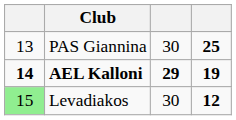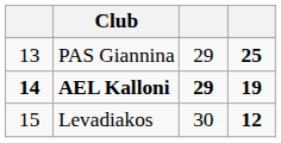PAS Giannina | column 3: 30 -> 29
Levadiakos | column 1: lightgreen background -> no background
